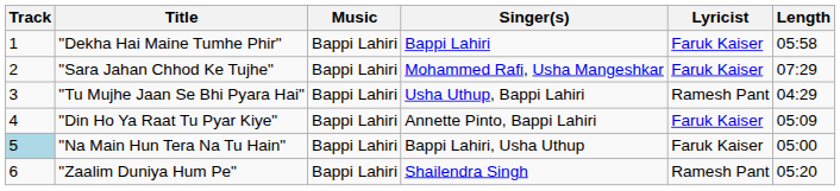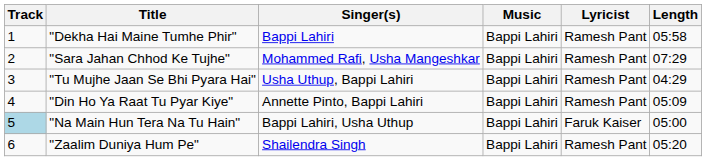columns swapped: Singer(s) <-> Music
"Dekha Hai Maine Tumhe Phir" | Lyricist: Faruk Kaiser -> Ramesh Pant
"Sara Jahan Chhod Ke Tujhe" | Lyricist: Faruk Kaiser -> Ramesh Pant
"Din Ho Ya Raat Tu Pyar Kiye" | Lyricist: Faruk Kaiser -> Ramesh Pant
